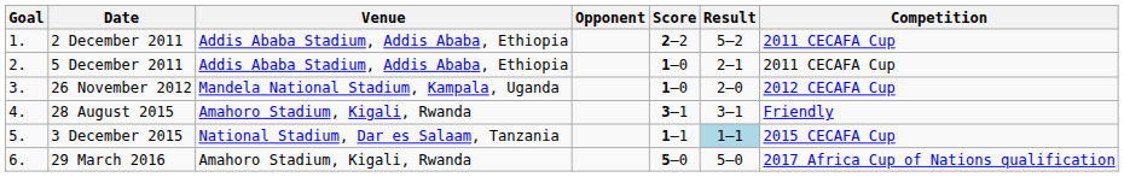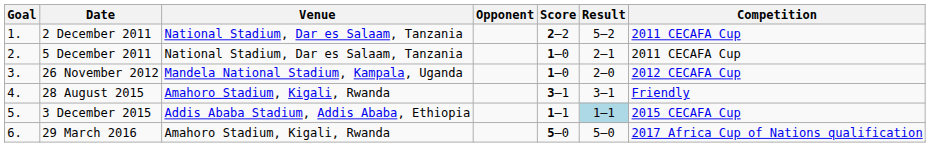2 December 2011 | Venue: Addis Ababa Stadium, Addis Ababa, Ethiopia -> National Stadium, Dar es Salaam, Tanzania
5 December 2011 | Venue: Addis Ababa Stadium, Addis Ababa, Ethiopia -> National Stadium, Dar es Salaam, Tanzania
3 December 2015 | Venue: National Stadium, Dar es Salaam, Tanzania -> Addis Ababa Stadium, Addis Ababa, Ethiopia
